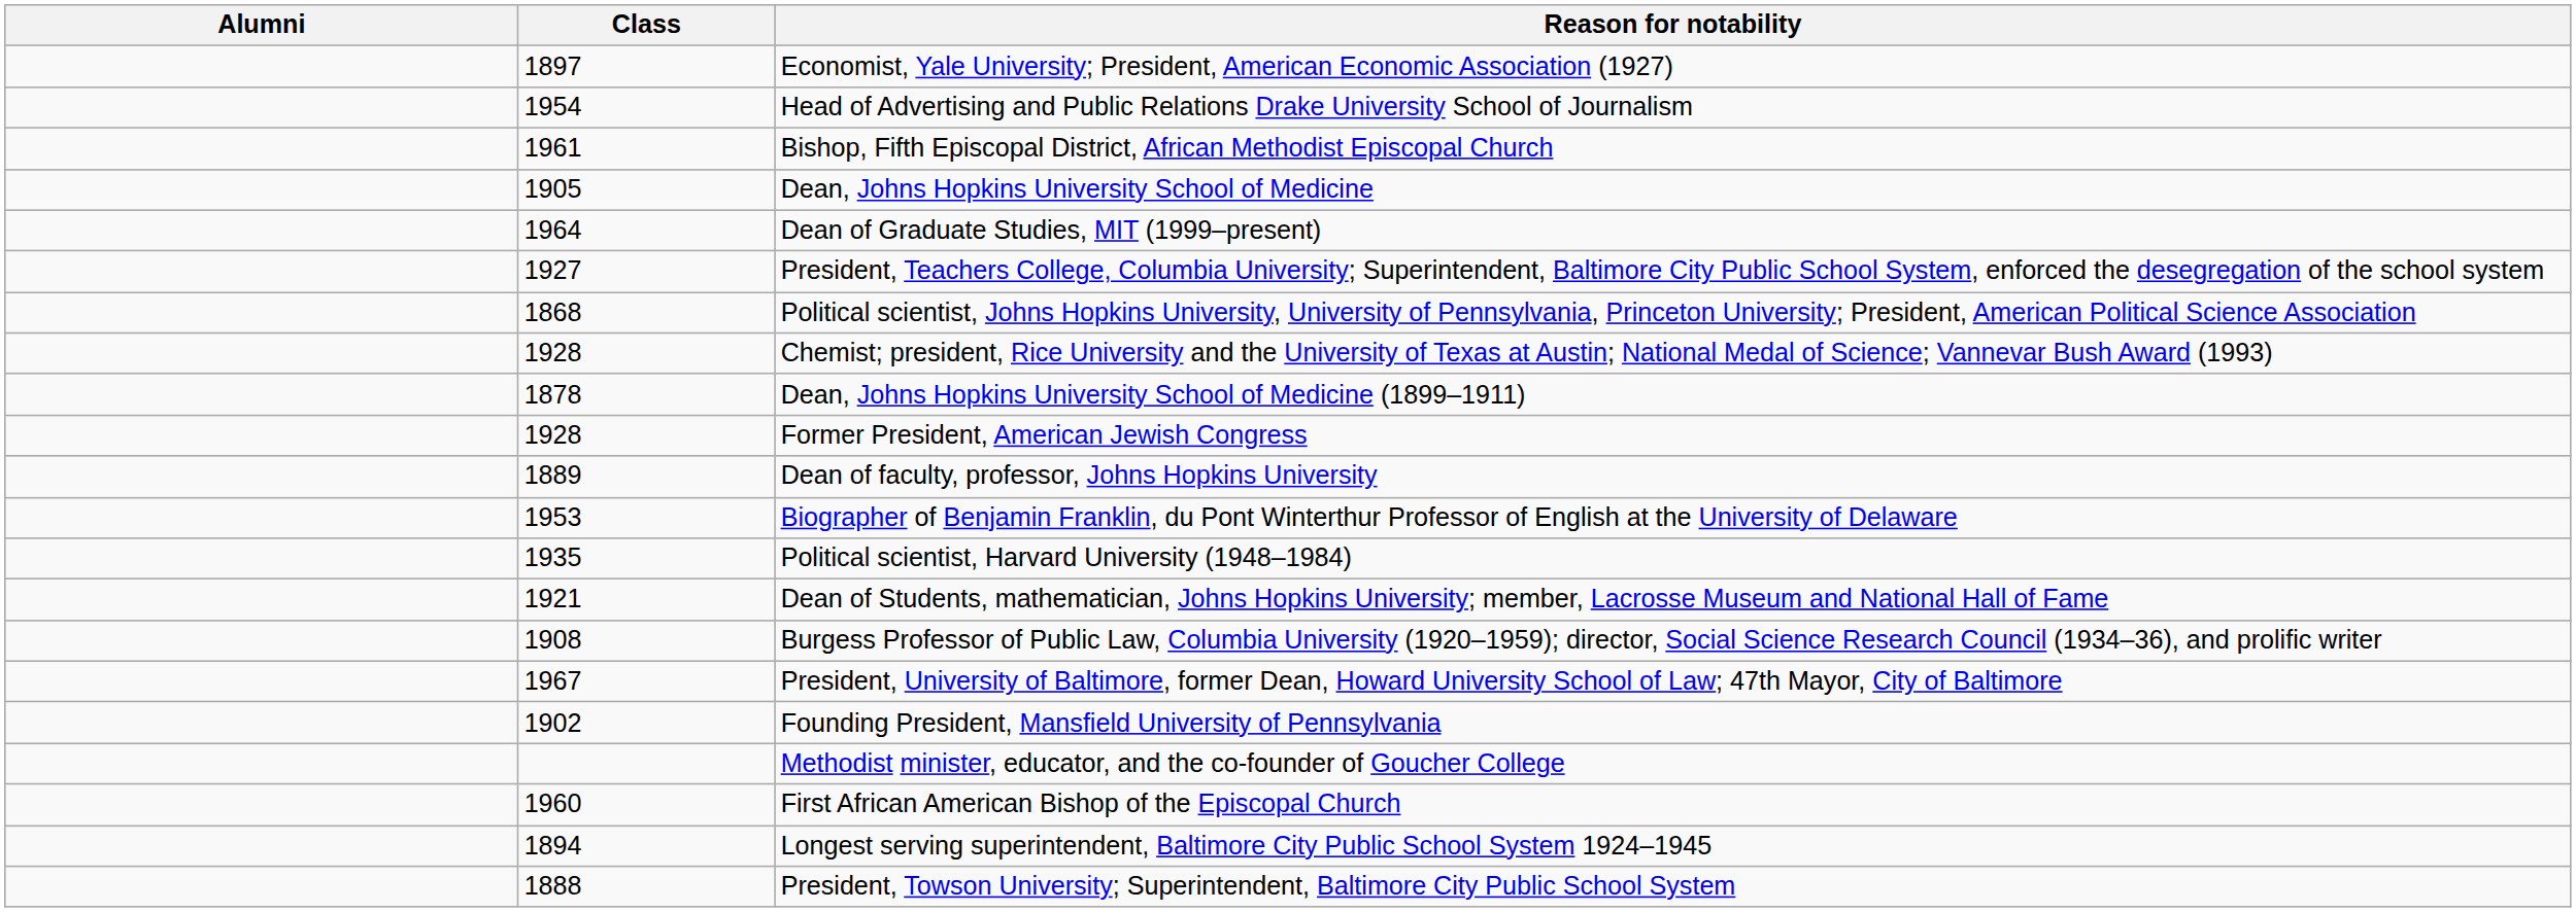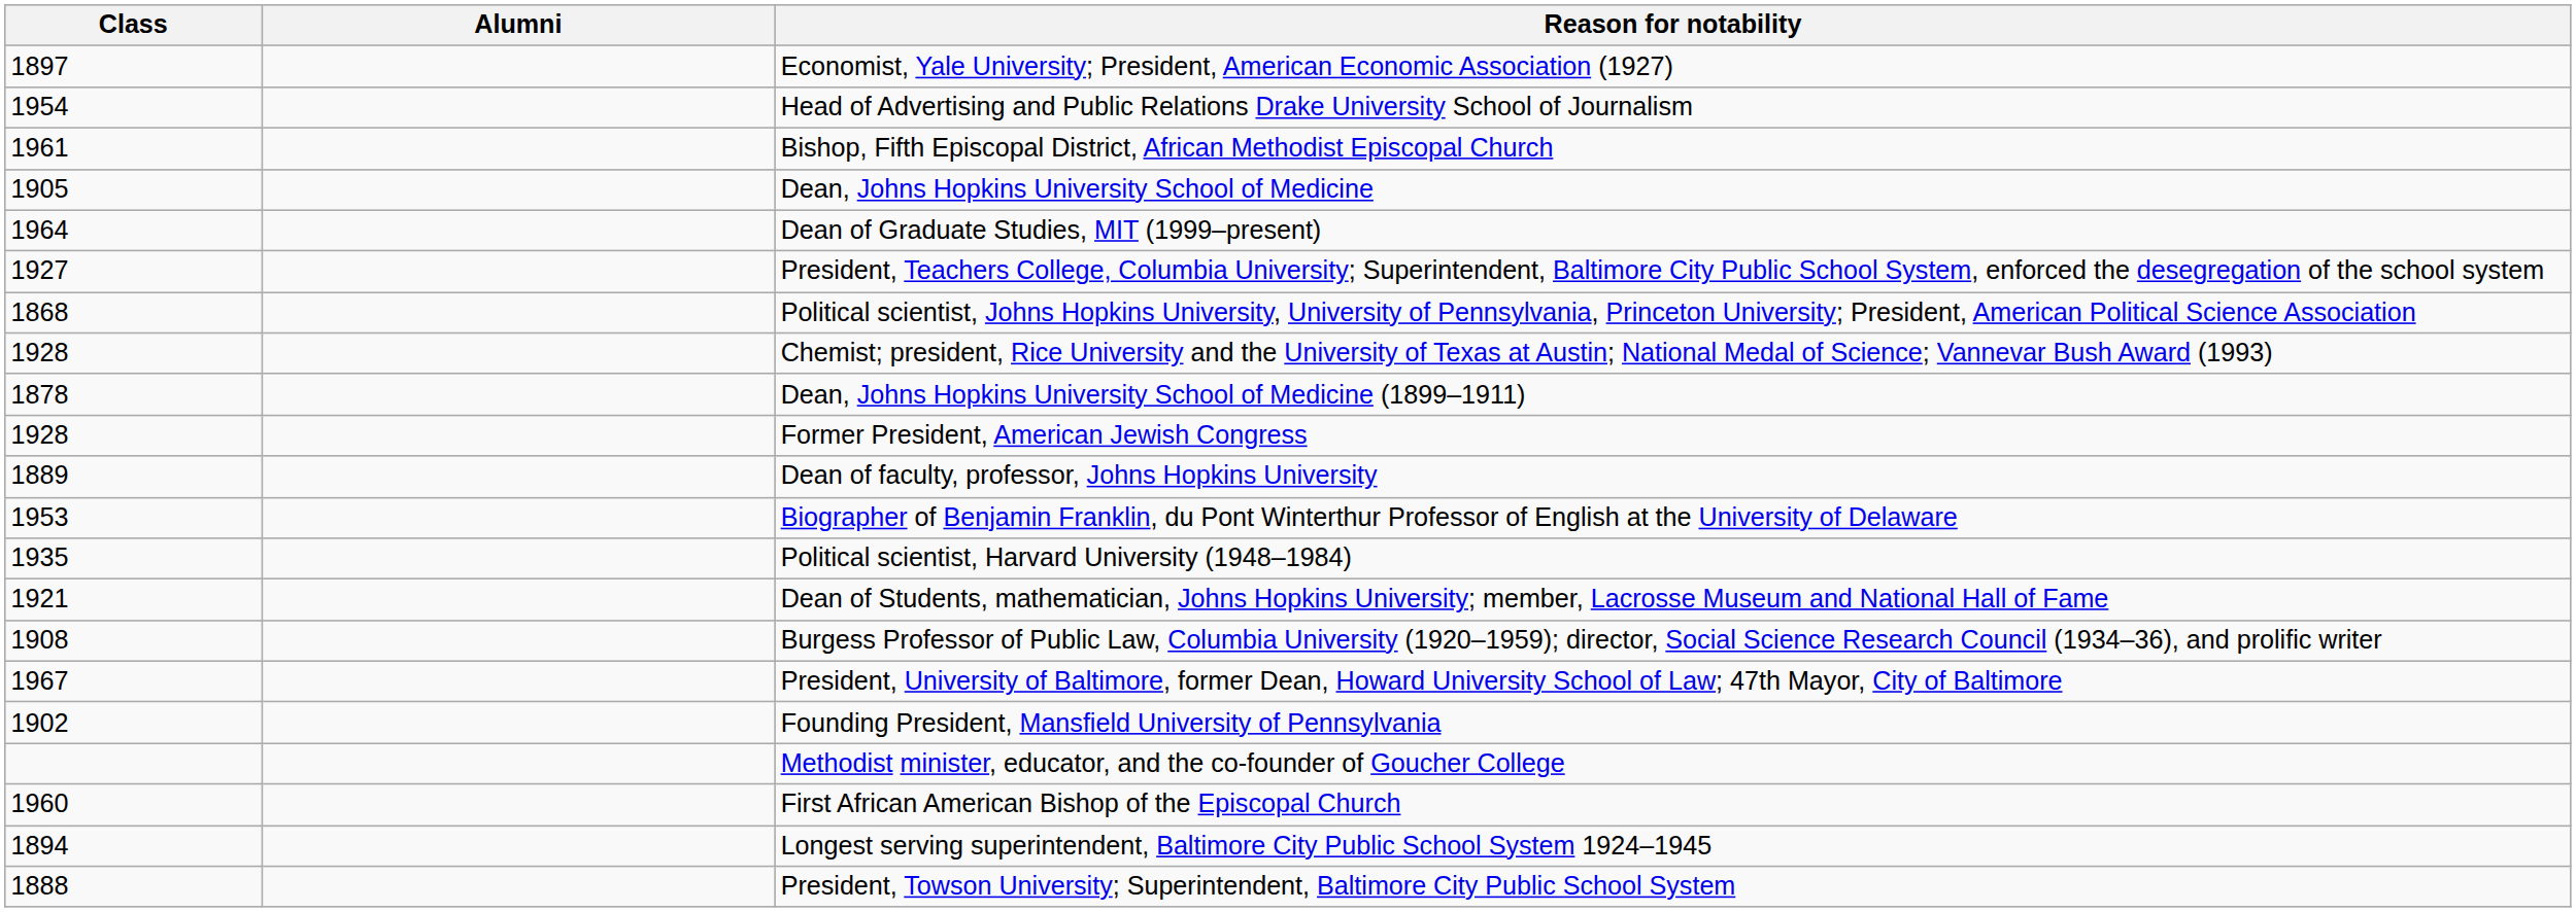columns swapped: Alumni <-> Class
